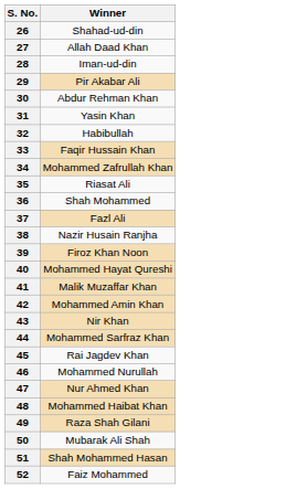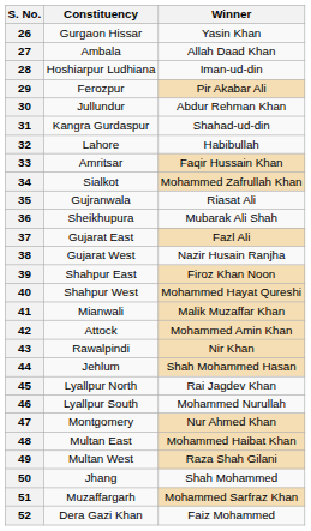+ column: Constituency | Gurgaon Hissar | Ambala | Hoshiarpur Ludhiana | Ferozpur | Jullundur | Kangra Gurdaspur | Lahore | Amritsar | Sialkot | Gujranwala | Sheikhupura | Gujarat East | Gujarat West | Shahpur East | Shahpur West | Mianwali | Attock | Rawalpindi | Jehlum | Lyallpur North | Lyallpur South | Montgomery | Multan East | Multan West | Jhang | Muzaffargarh | Dera Gazi Khan
26 | Winner: Shahad-ud-din -> Yasin Khan
31 | Winner: Yasin Khan -> Shahad-ud-din
36 | Winner: Shah Mohammed -> Mubarak Ali Shah
44 | Winner: Mohammed Sarfraz Khan -> Shah Mohammed Hasan
50 | Winner: Mubarak Ali Shah -> Shah Mohammed
51 | Winner: Shah Mohammed Hasan -> Mohammed Sarfraz Khan
